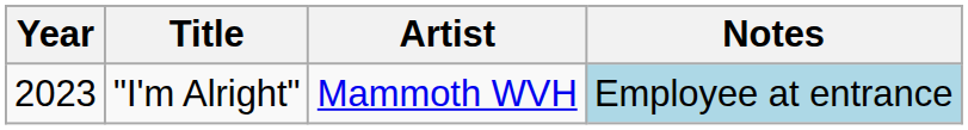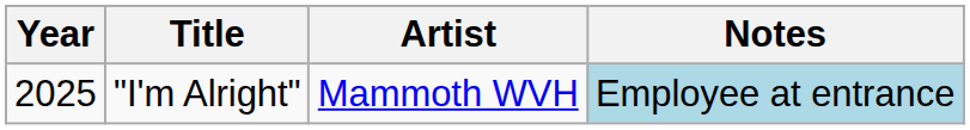"I'm Alright" | Year: 2023 -> 2025
